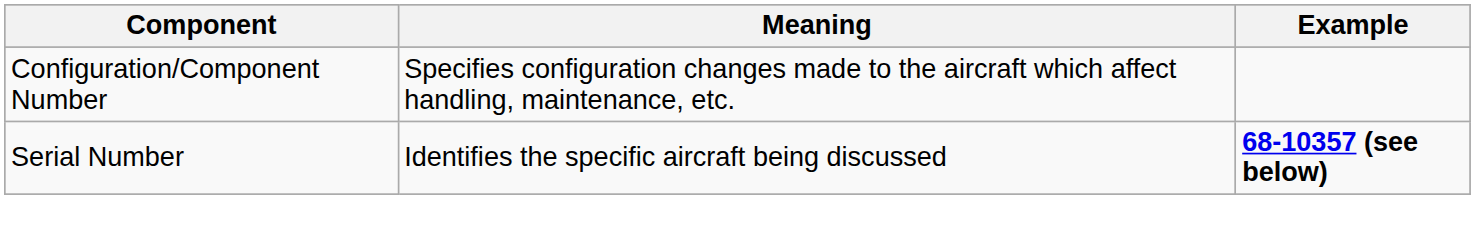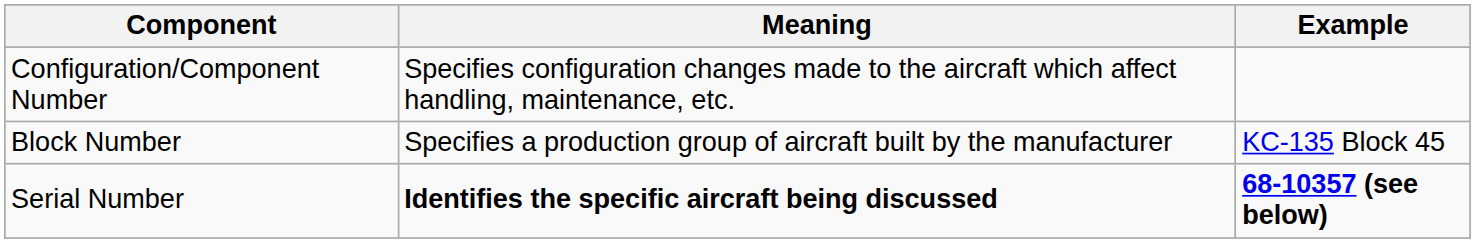+ row: Block Number | Specifies a production group of aircraft built by the manufacturer | KC-135 Block 45
Serial Number | Meaning: normal -> bold
